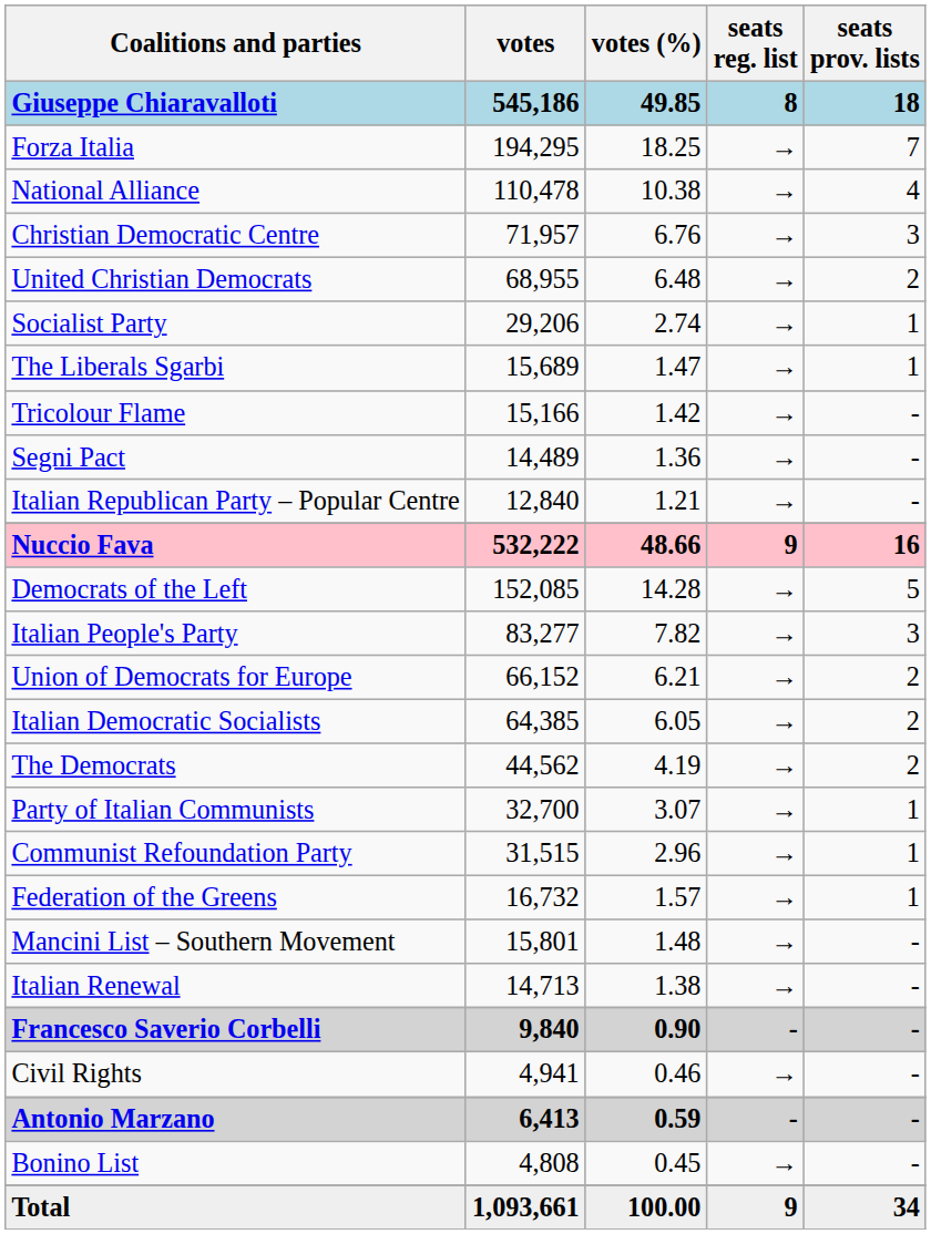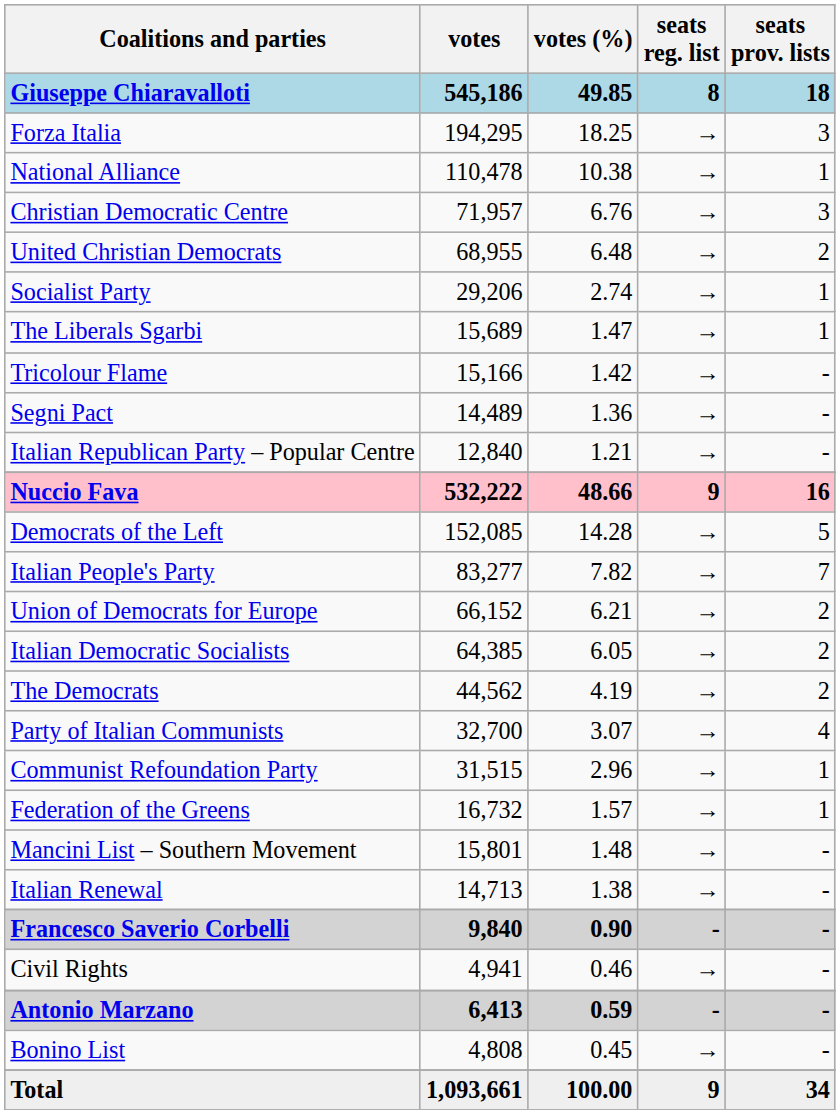Forza Italia | seats prov. lists: 7 -> 3
National Alliance | seats prov. lists: 4 -> 1
Italian People's Party | seats prov. lists: 3 -> 7
Party of Italian Communists | seats prov. lists: 1 -> 4
